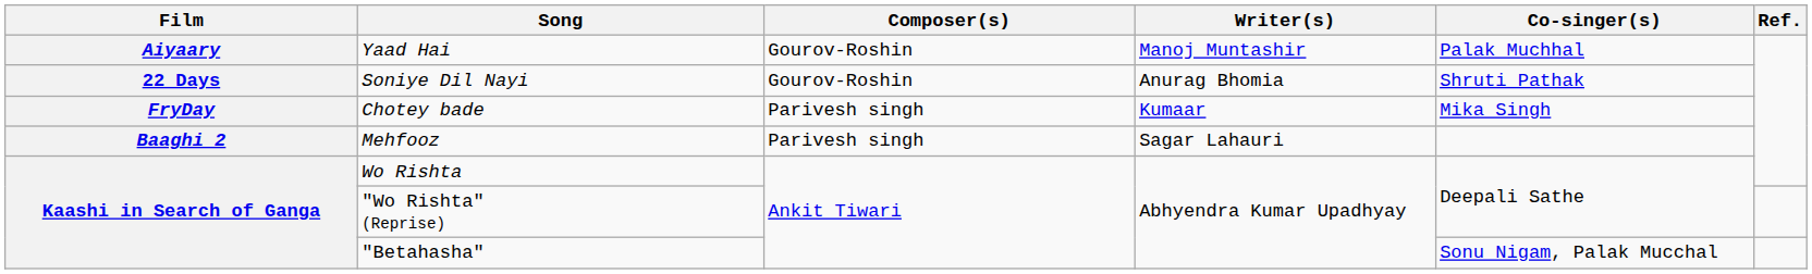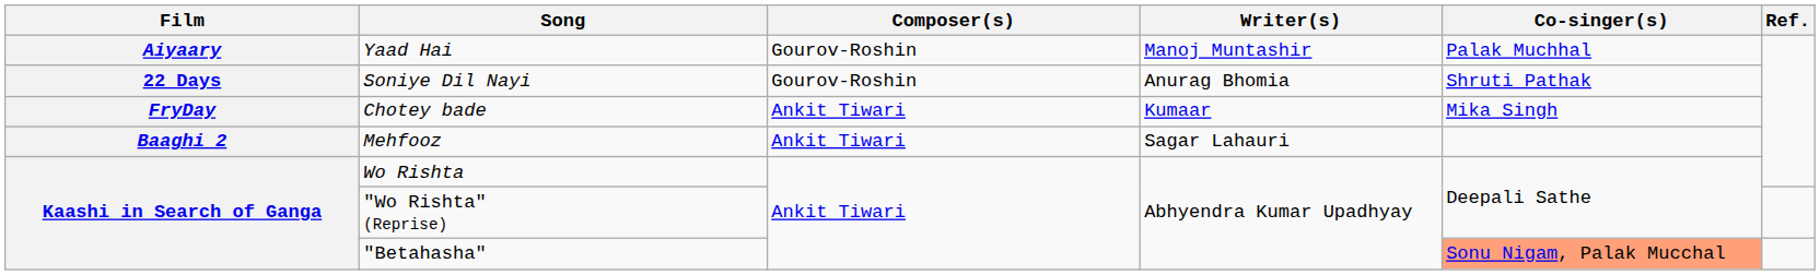Chotey bade | Composer(s): Parivesh singh -> Ankit Tiwari
Mehfooz | Composer(s): Parivesh singh -> Ankit Tiwari
"Betahasha" | Co-singer(s): no background -> lightsalmon background
